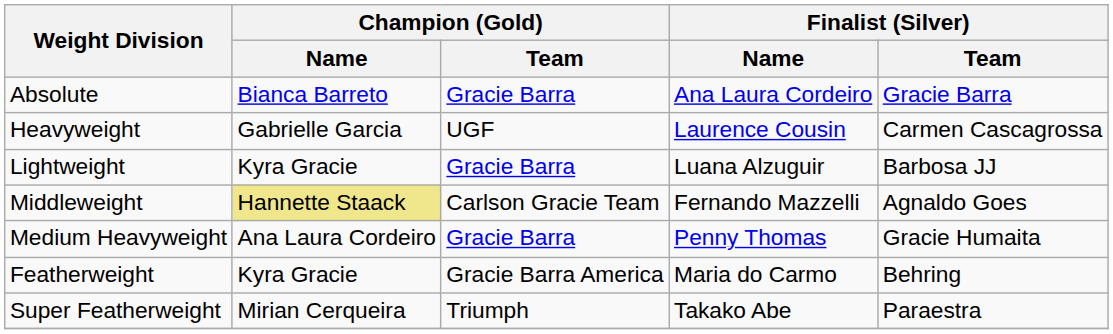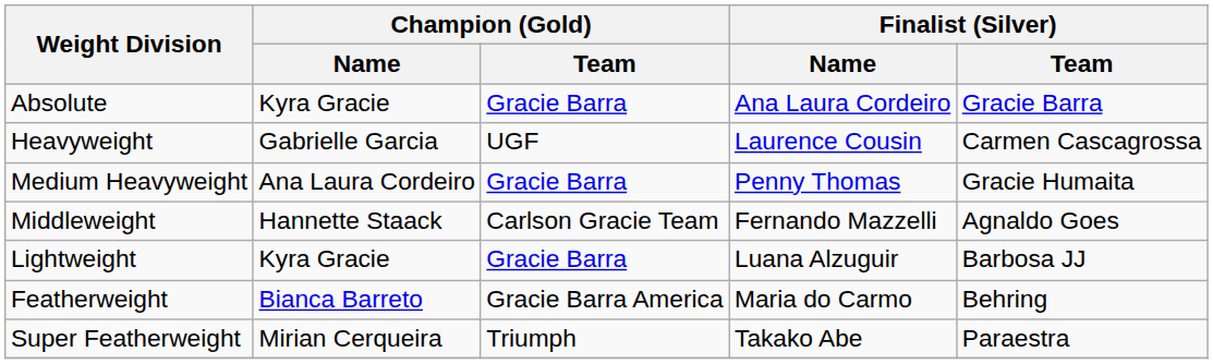Absolute | Champion (Gold) / Name: Bianca Barreto -> Kyra Gracie
rows swapped: Medium Heavyweight <-> Lightweight
Middleweight | Champion (Gold) / Name: khaki background -> no background
Featherweight | Champion (Gold) / Name: Kyra Gracie -> Bianca Barreto
